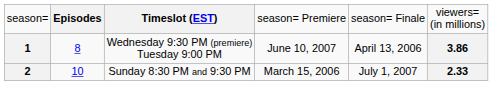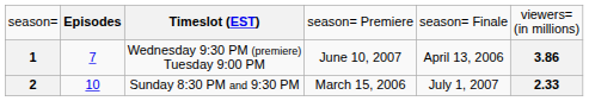1 | column 2: 8 -> 7
